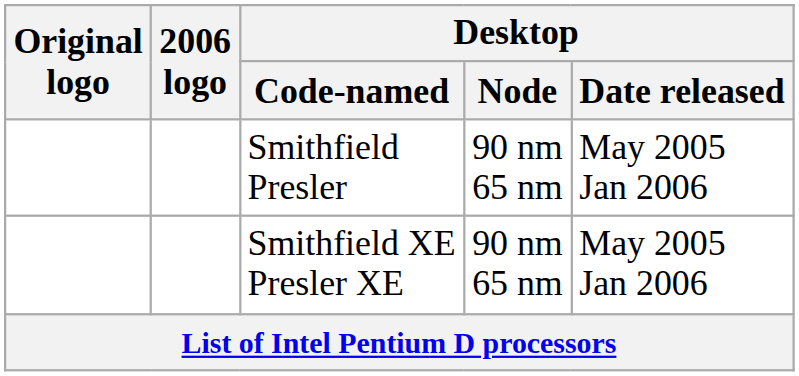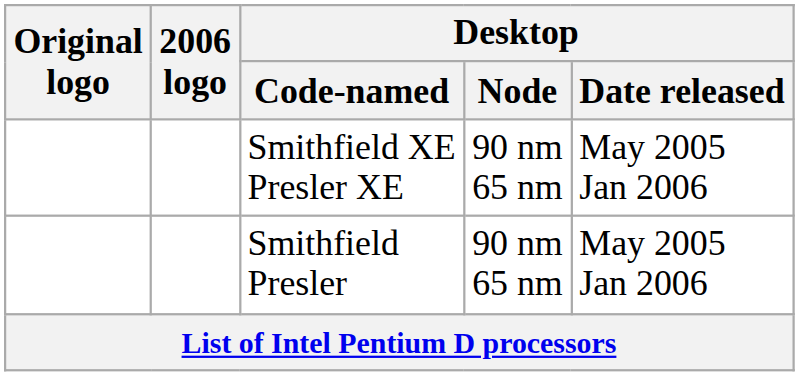rows swapped: Smithfield Presler <-> Smithfield XE Presler XE
